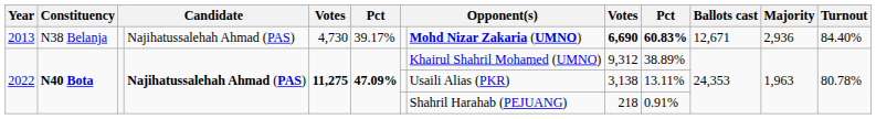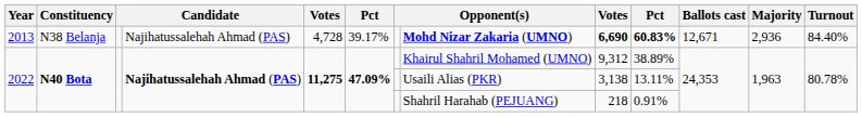2013 | column 5: 4,730 -> 4,728
